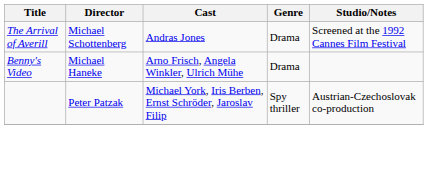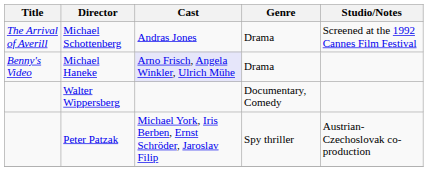Michael Haneke | Cast: no background -> lavender background
+ row: Walter Wippersberg | Documentary, Comedy
